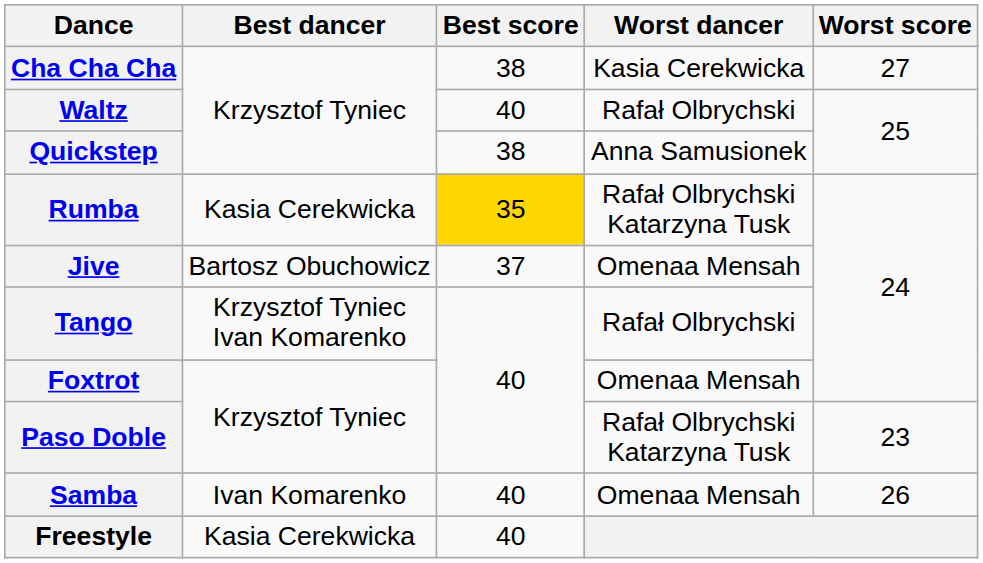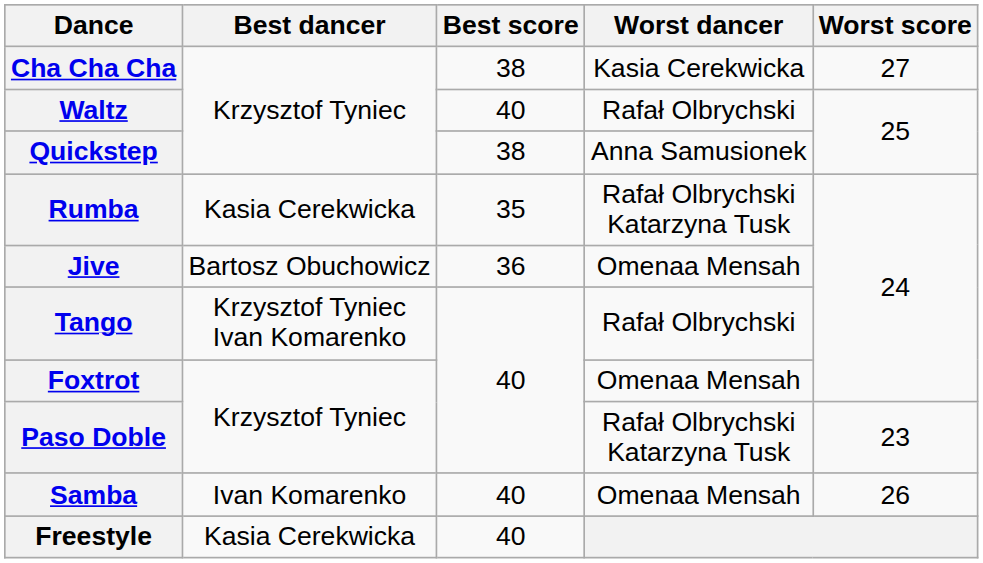Rumba | Best score: gold background -> no background
Jive | Best score: 37 -> 36
